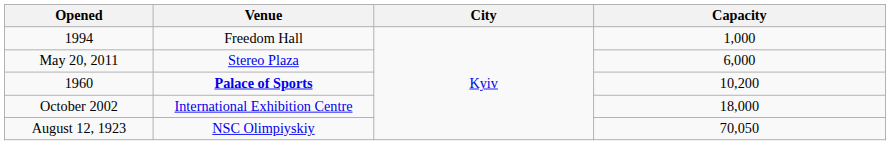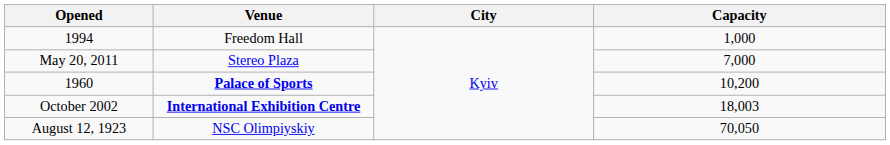May 20, 2011 | Capacity: 6,000 -> 7,000
October 2002 | Venue: normal -> bold
October 2002 | Capacity: 18,000 -> 18,003
